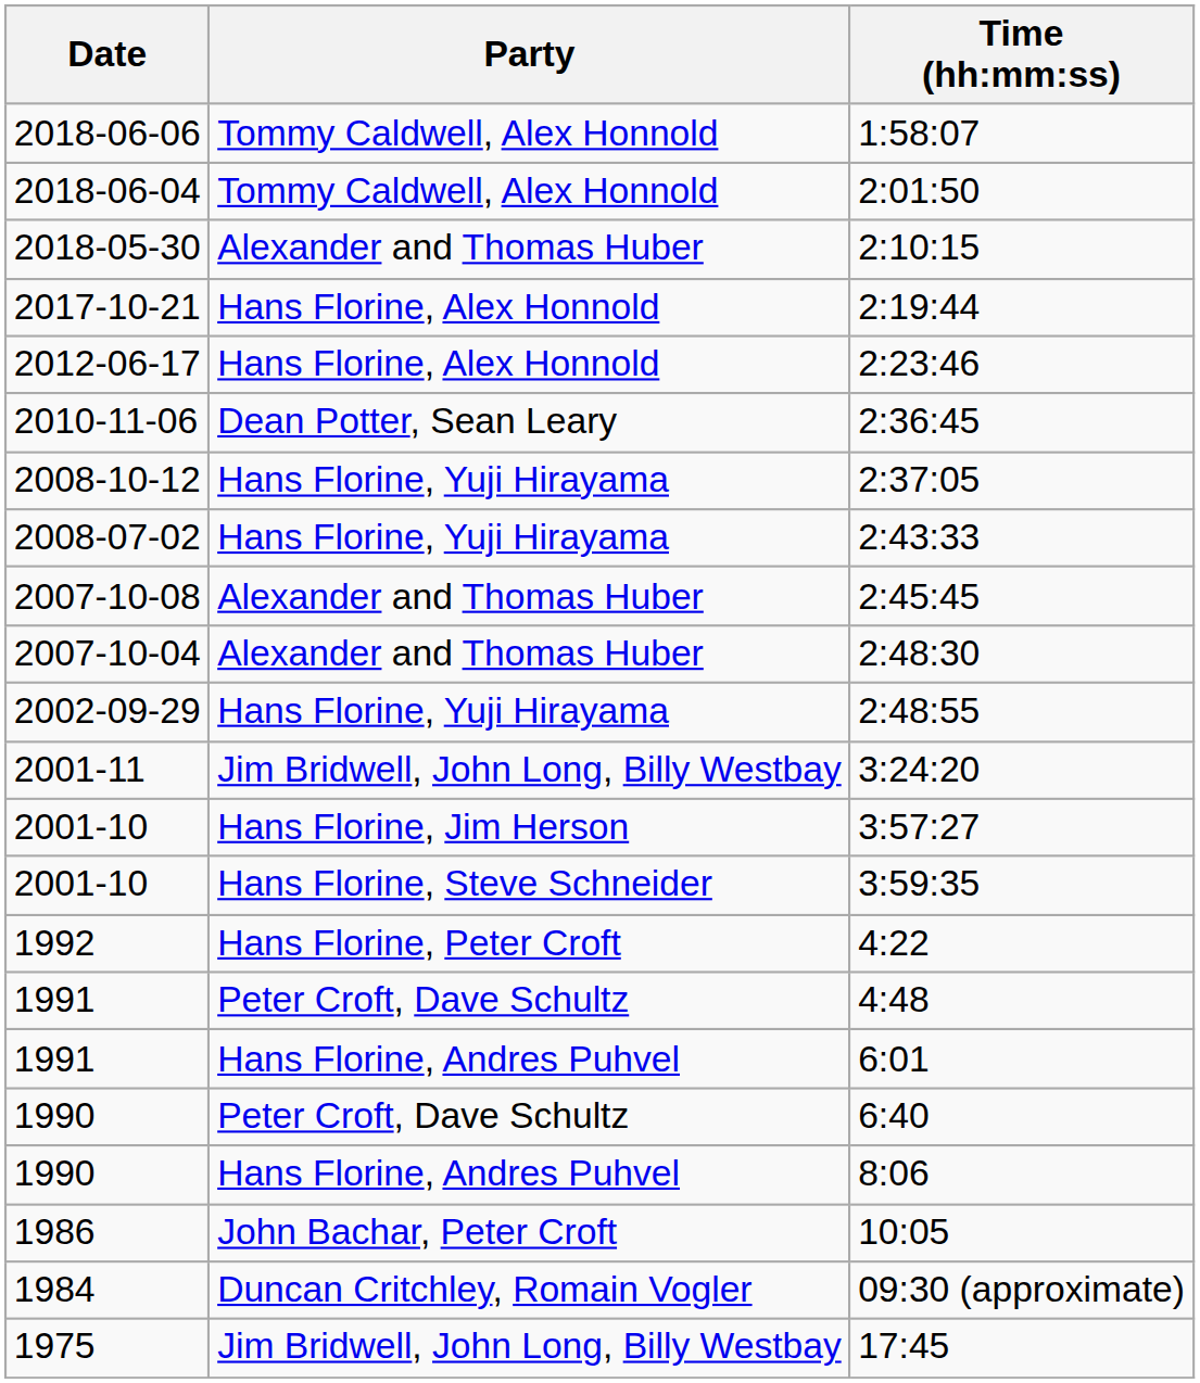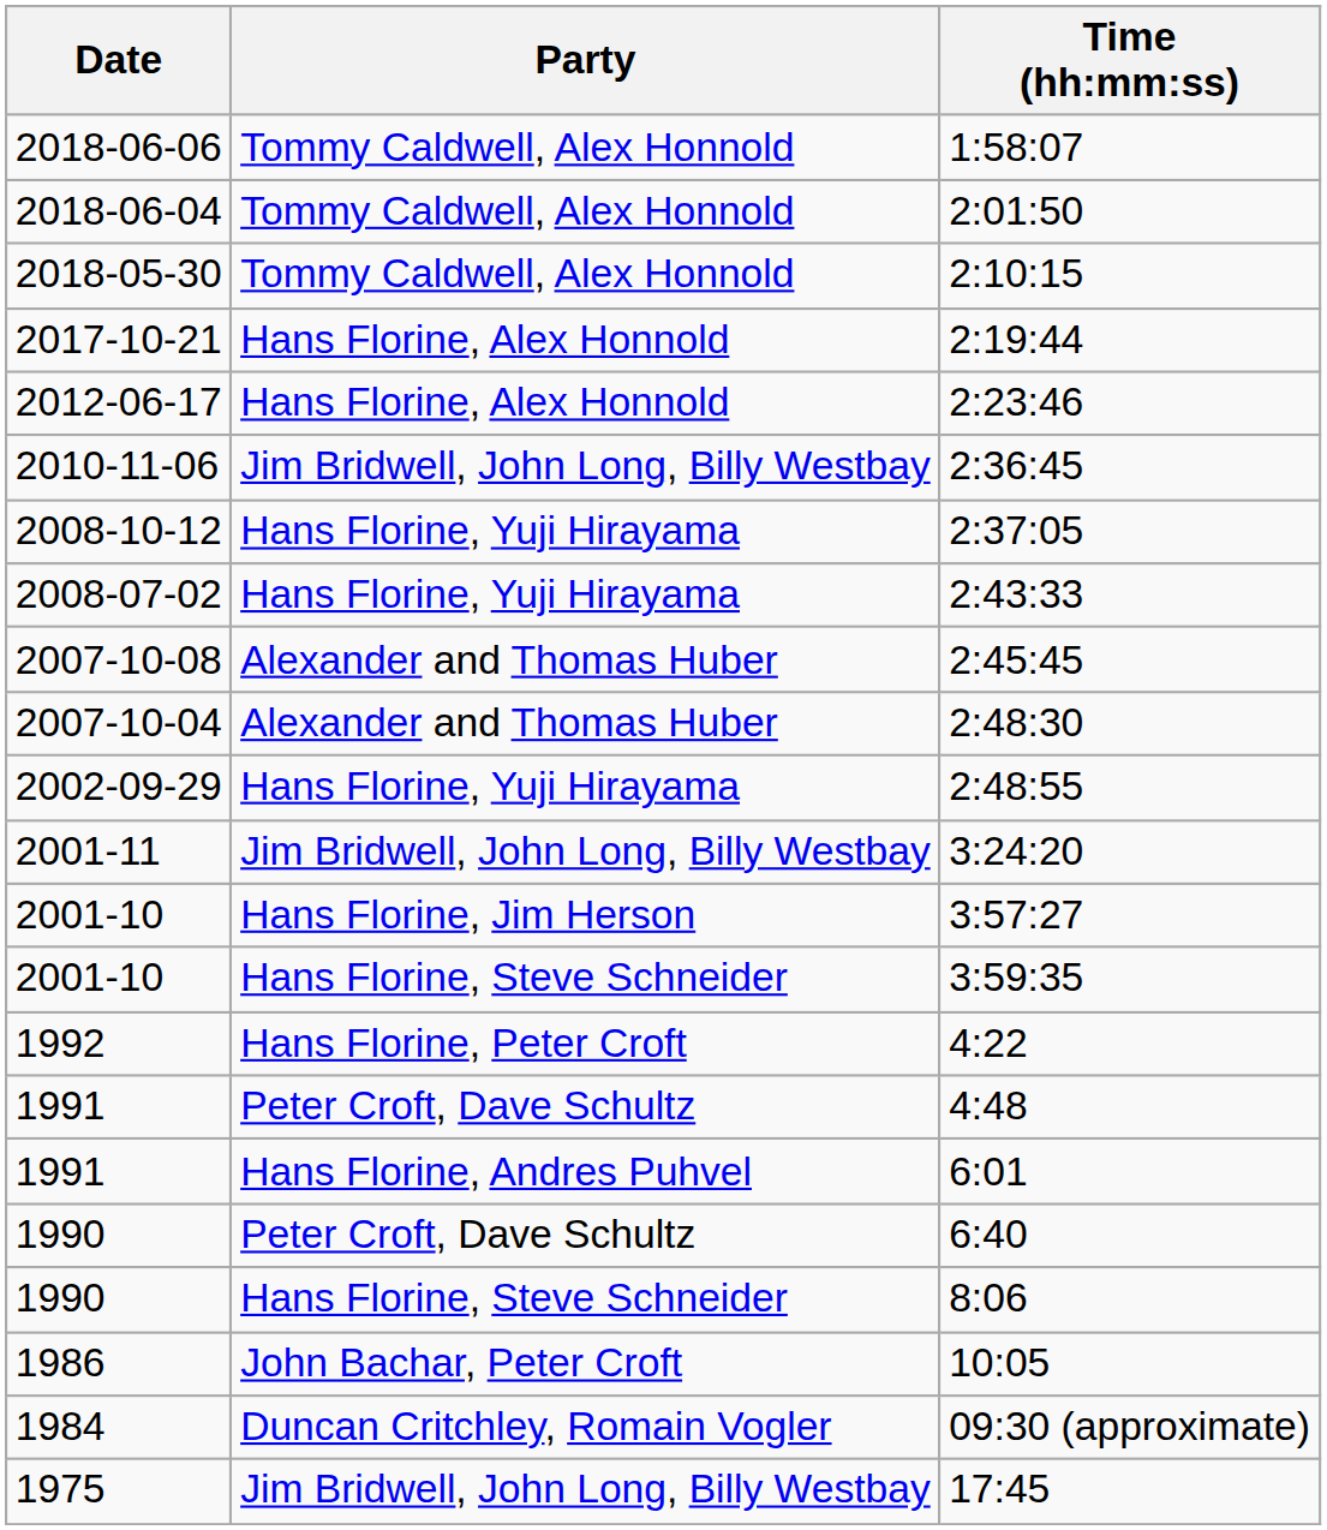2:10:15 | Party: Alexander and Thomas Huber -> Tommy Caldwell, Alex Honnold
2:36:45 | Party: Dean Potter, Sean Leary -> Jim Bridwell, John Long, Billy Westbay
8:06 | Party: Hans Florine, Andres Puhvel -> Hans Florine, Steve Schneider
